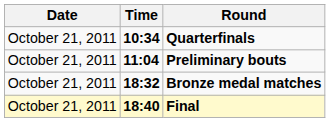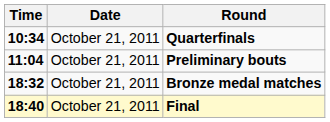columns swapped: Date <-> Time
